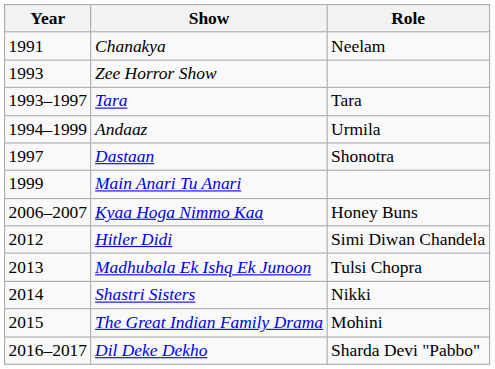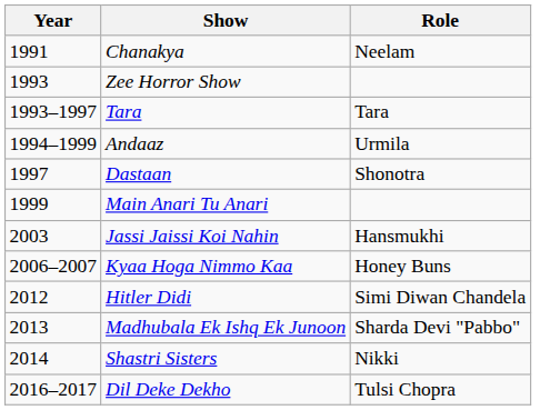+ row: 2003 | Jassi Jaissi Koi Nahin | Hansmukhi
Madhubala Ek Ishq Ek Junoon | Role: Tulsi Chopra -> Sharda Devi "Pabbo"
- row: 2015 | The Great Indian Family Drama | Mohini
Dil Deke Dekho | Role: Sharda Devi "Pabbo" -> Tulsi Chopra
